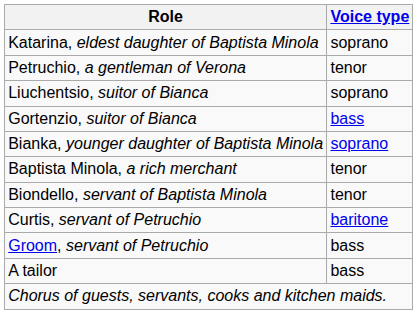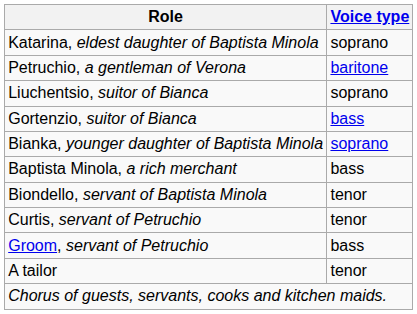Petruchio, a gentleman of Verona | Voice type: tenor -> baritone
Baptista Minola, a rich merchant | Voice type: tenor -> bass
Curtis, servant of Petruchio | Voice type: baritone -> tenor
A tailor | Voice type: bass -> tenor
